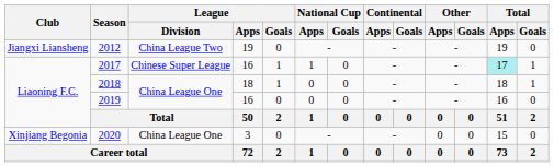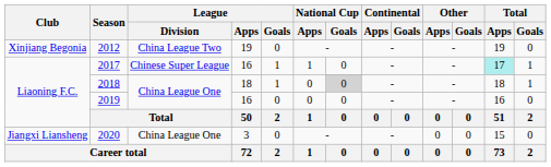2012 | Club: Jiangxi Liansheng -> Xinjiang Begonia
2018 | National Cup / Goals: no background -> lightgrey background
2020 | Club: Xinjiang Begonia -> Jiangxi Liansheng
